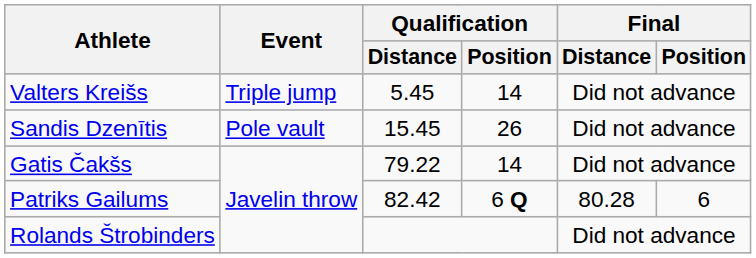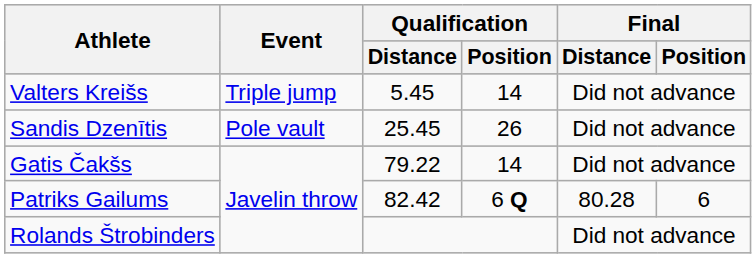Sandis Dzenītis | Qualification / Distance: 15.45 -> 25.45
